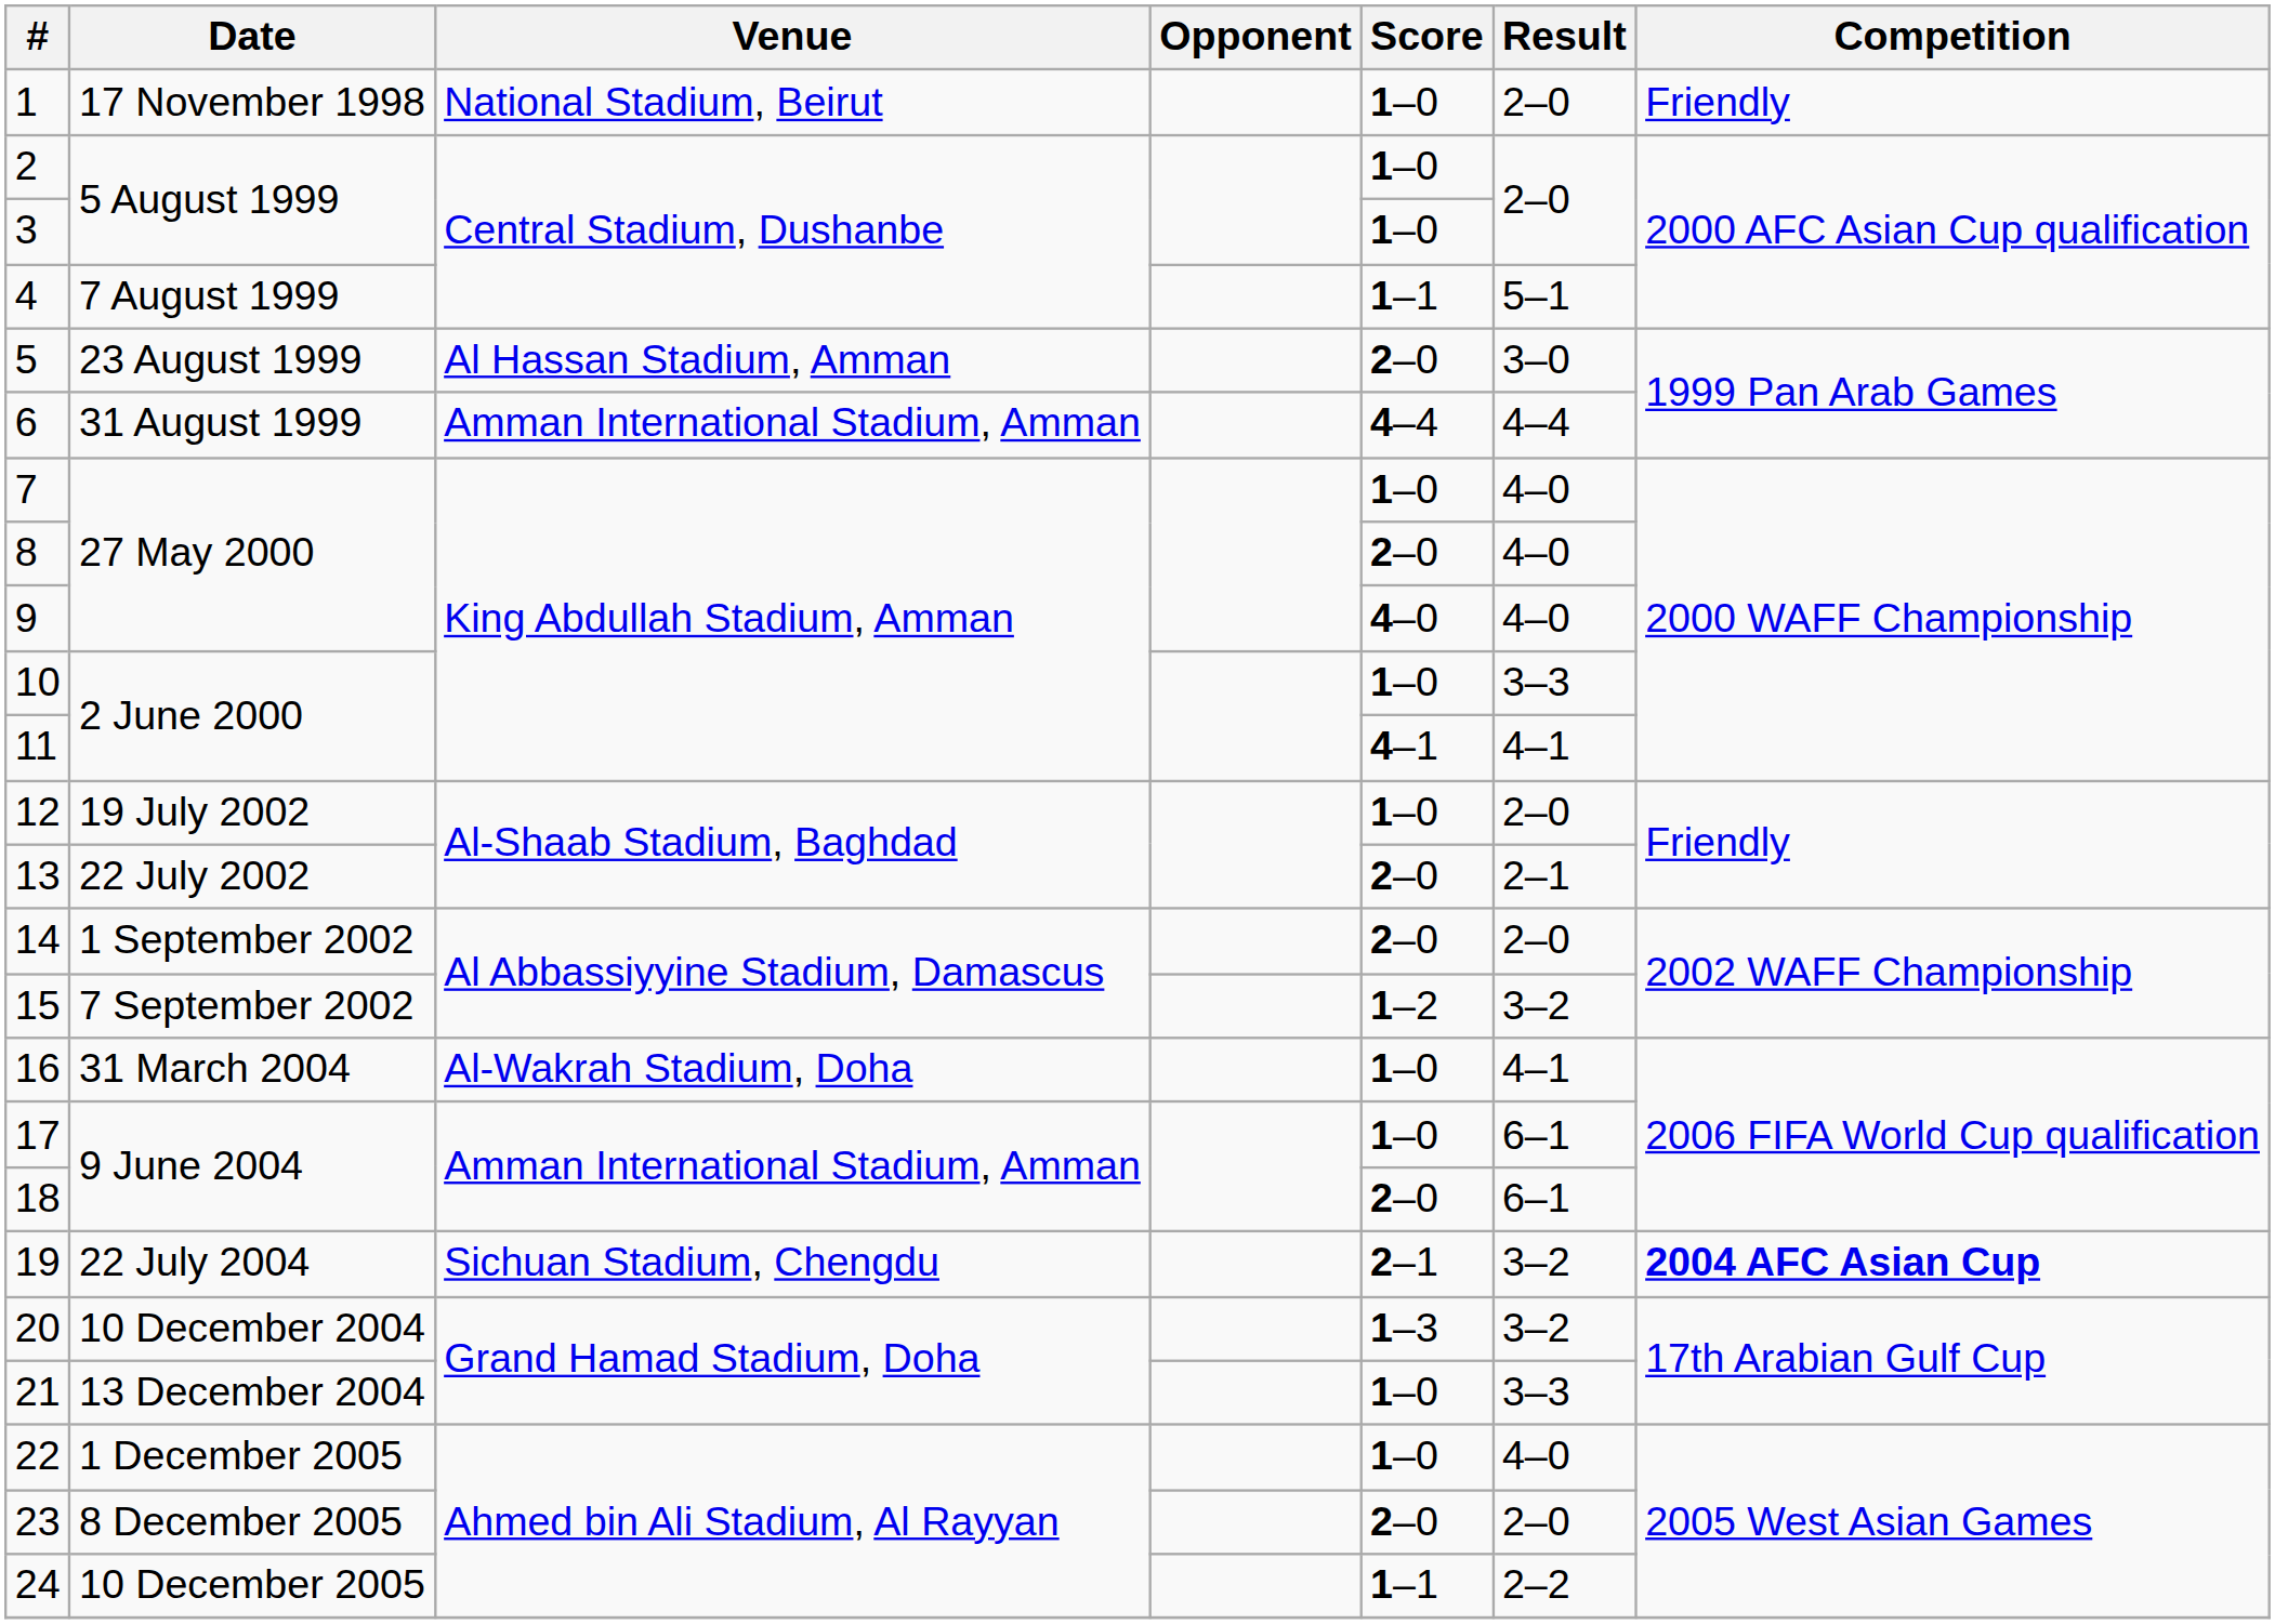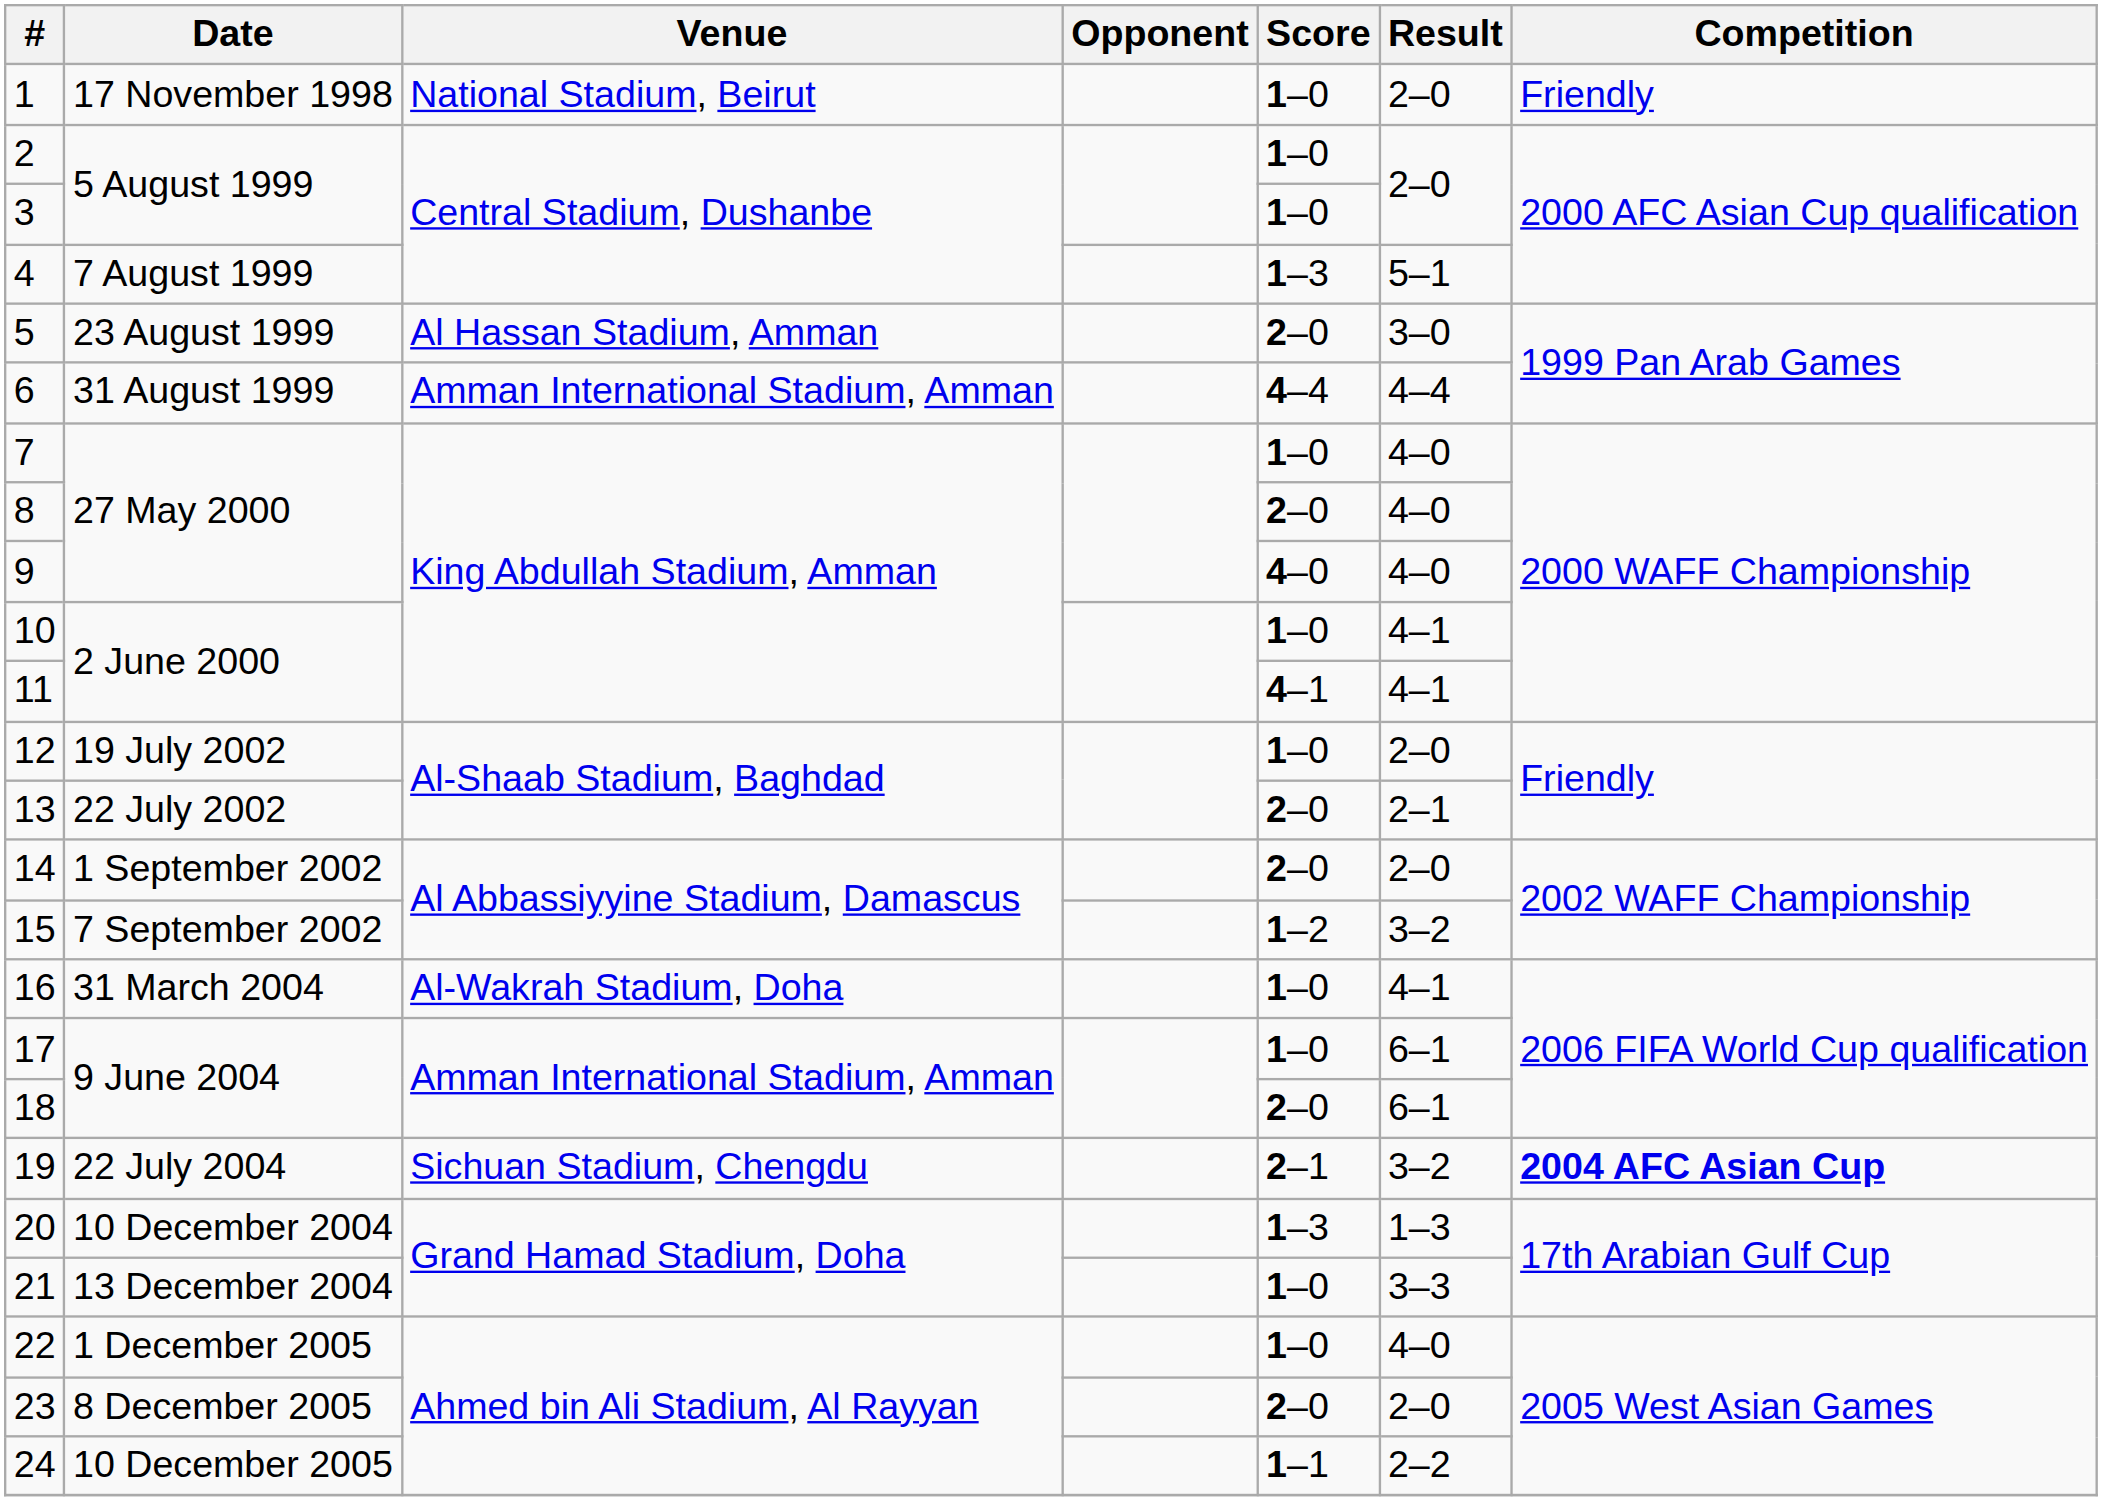4 | Score: 1–1 -> 1–3
10 | Result: 3–3 -> 4–1
20 | Result: 3–2 -> 1–3
